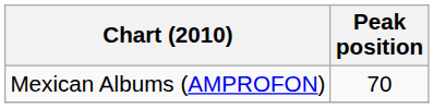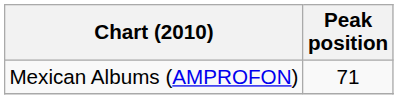Mexican Albums (AMPROFON) | Peak position: 70 -> 71
